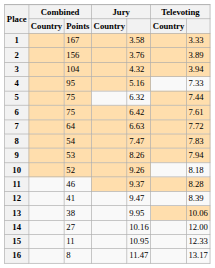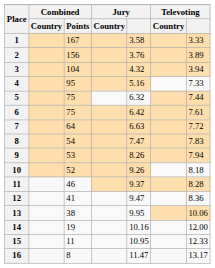12 | Televoting: 8.39 -> 8.36
14 | Combined / Points: 27 -> 19
